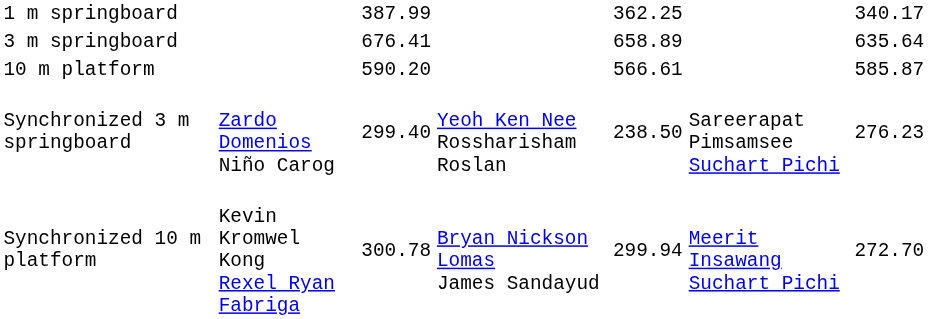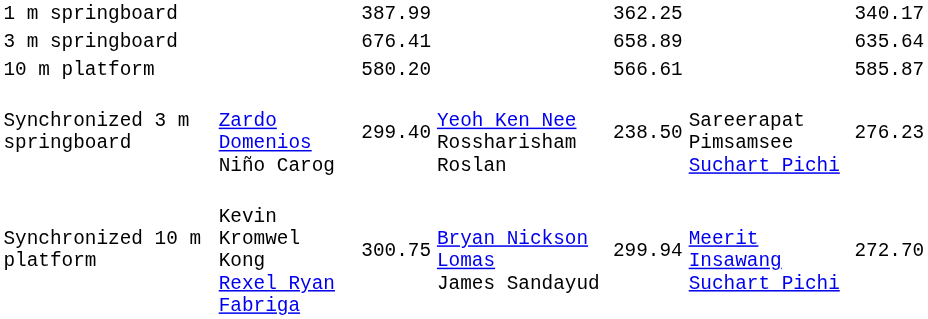10 m platform | column 3: 590.20 -> 580.20
Synchronized 10 m platform | column 3: 300.78 -> 300.75
